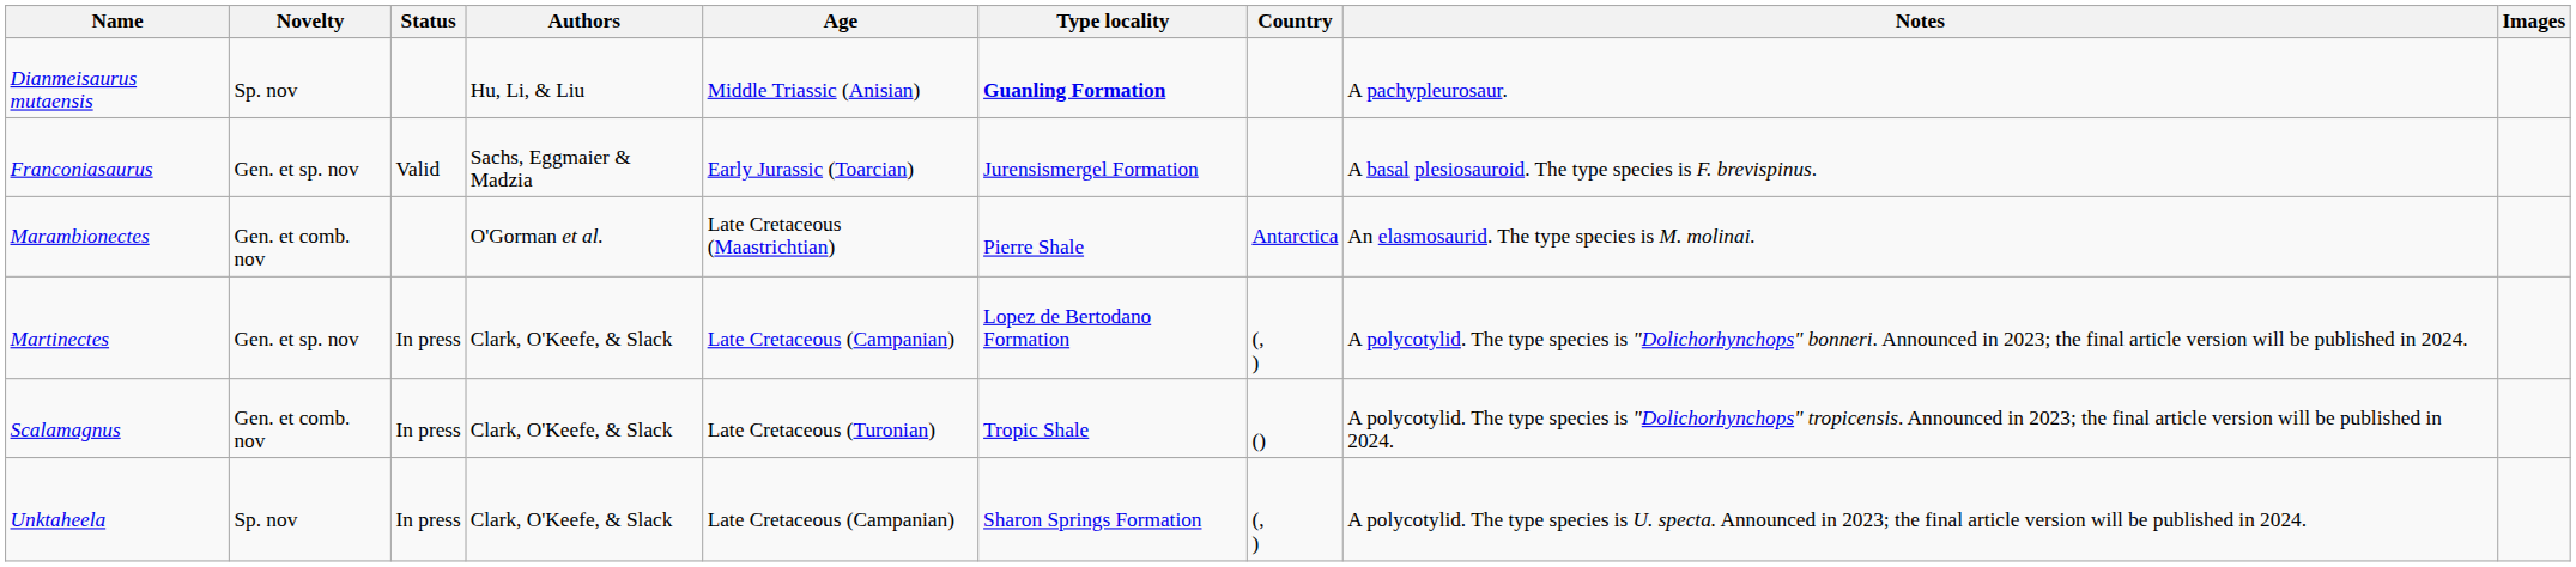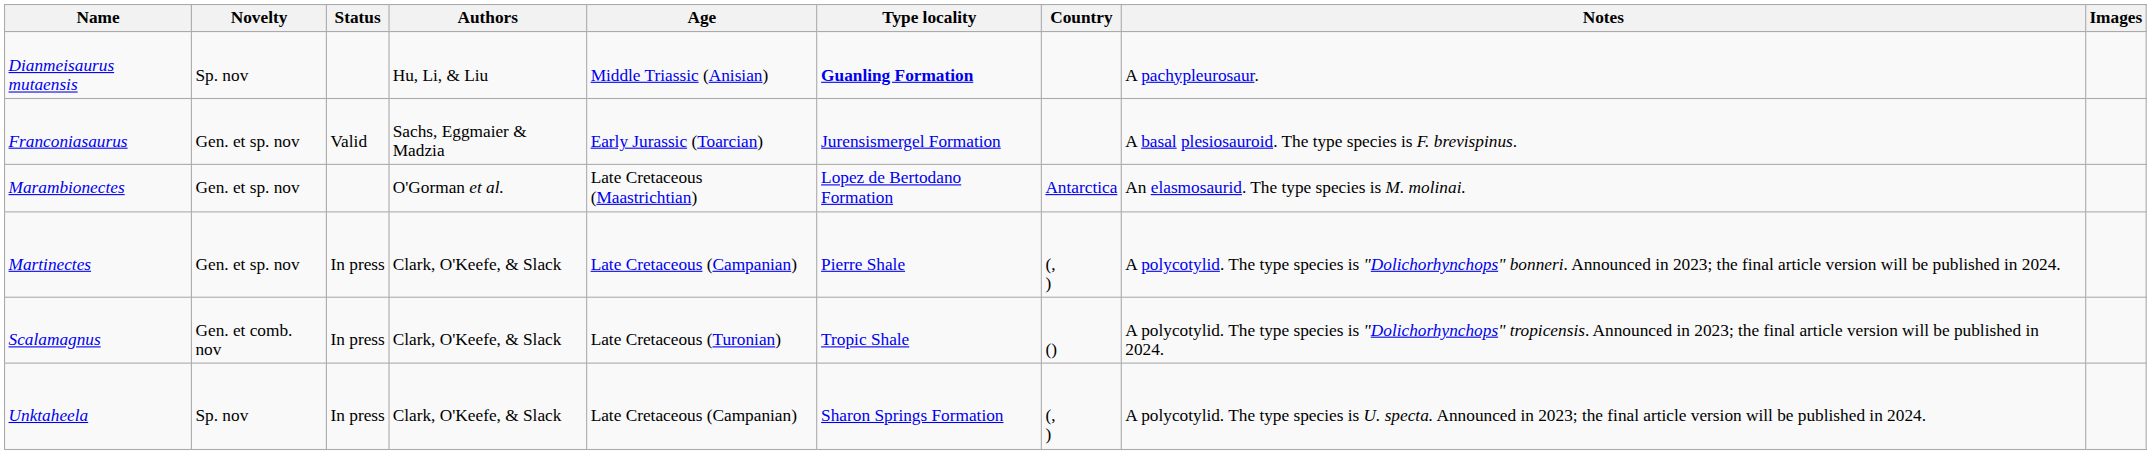Marambionectes | Novelty: Gen. et comb. nov -> Gen. et sp. nov
Marambionectes | Type locality: Pierre Shale -> Lopez de Bertodano Formation
Martinectes | Type locality: Lopez de Bertodano Formation -> Pierre Shale
